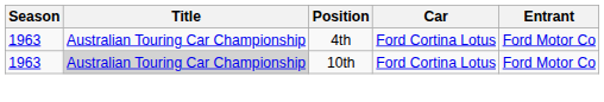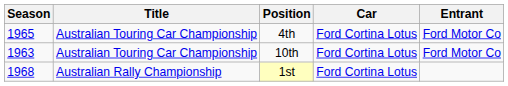4th | Season: 1963 -> 1965
10th | Title: lightgrey background -> no background
+ row: 1968 | Australian Rally Championship | 1st | Ford Cortina Lotus
